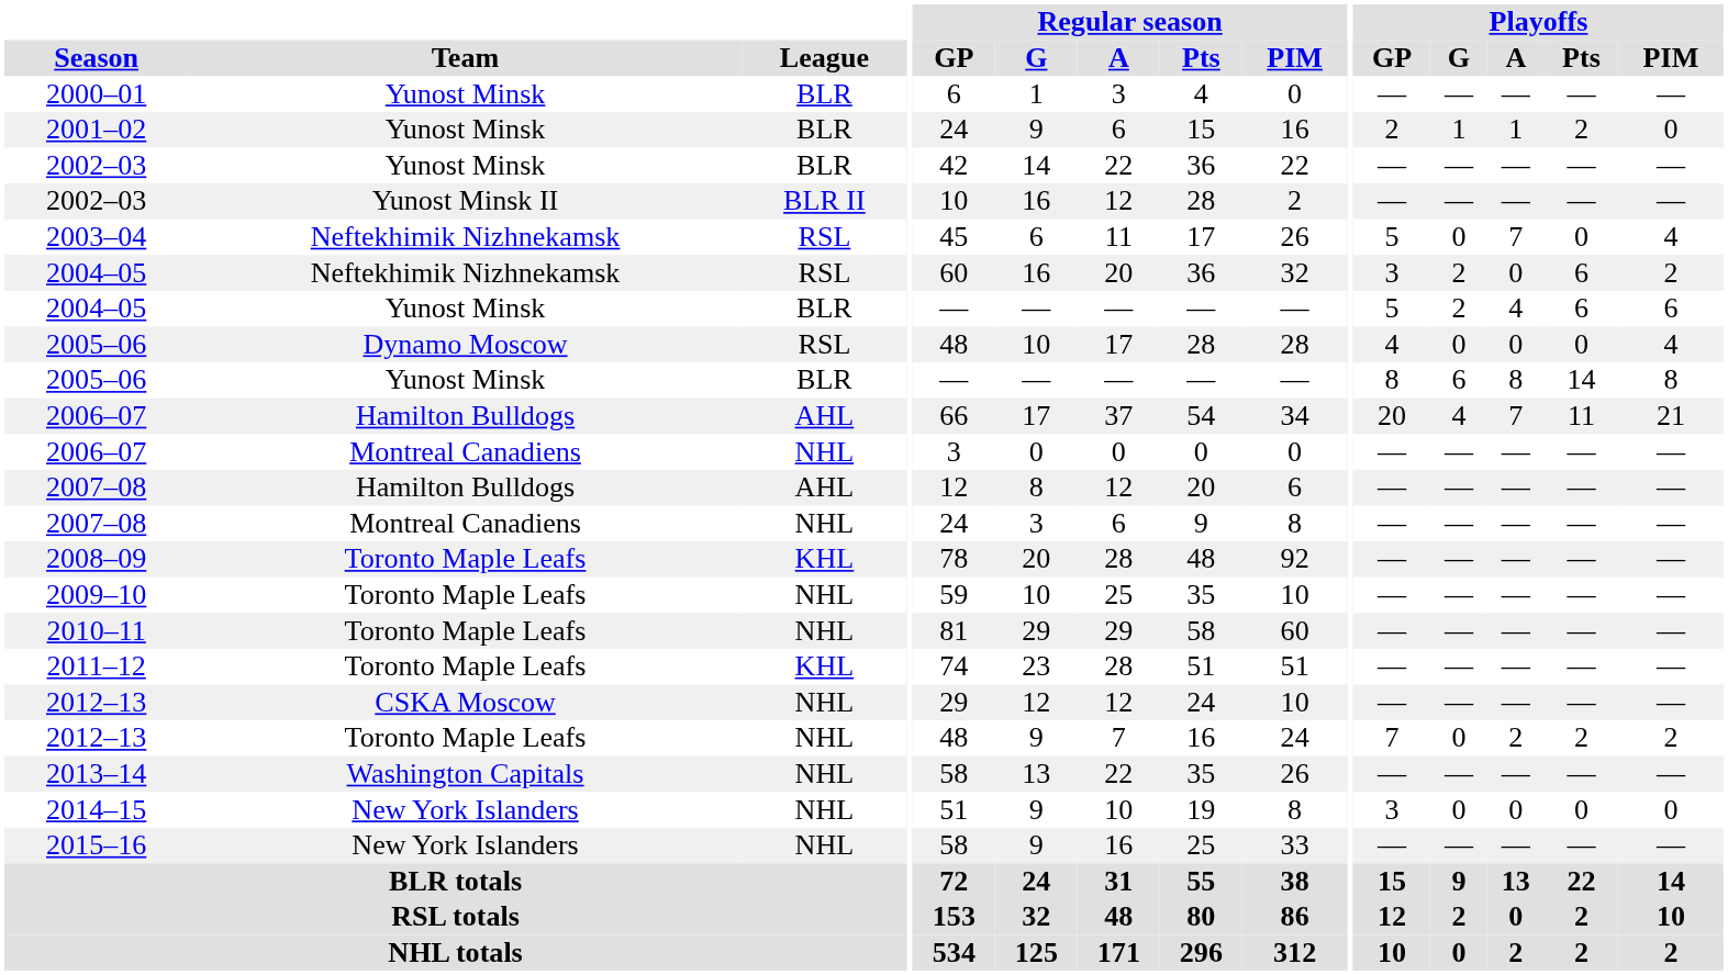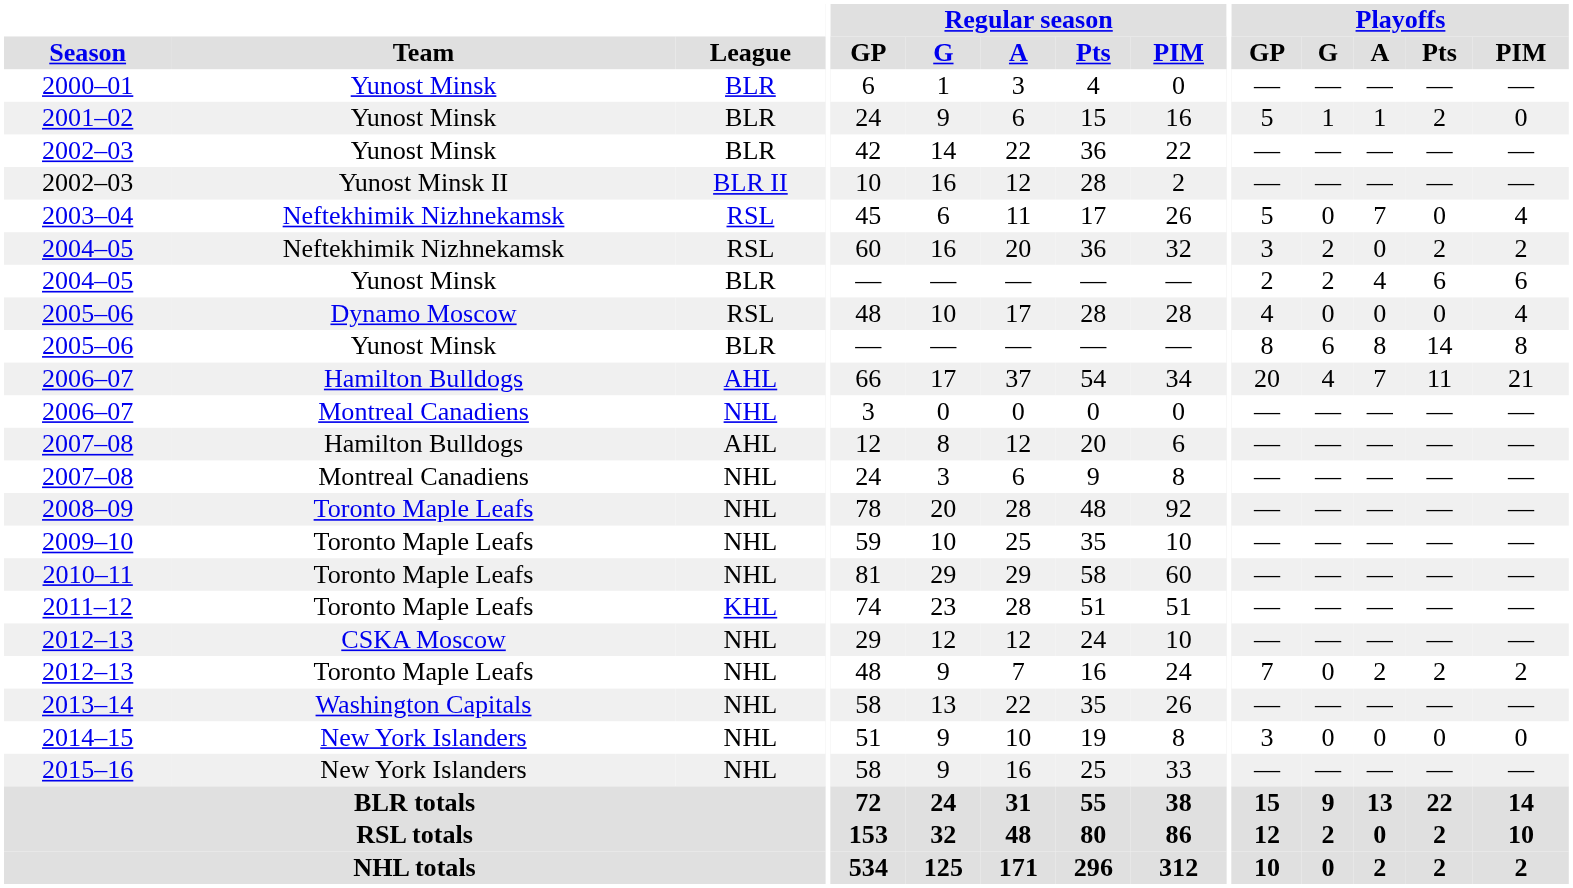2001–02 | Playoffs / GP: 2 -> 5
2004–05 / Neftekhimik Nizhnekamsk | Playoffs / Pts: 6 -> 2
2004–05 / Yunost Minsk | Playoffs / GP: 5 -> 2
2008–09 | League: KHL -> NHL
